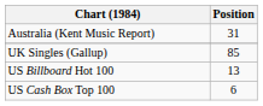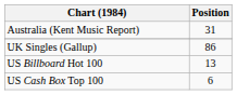UK Singles (Gallup) | Position: 85 -> 86
